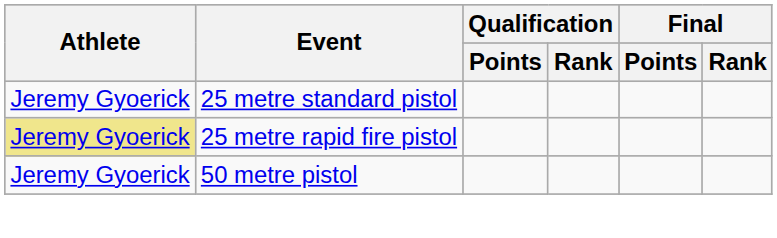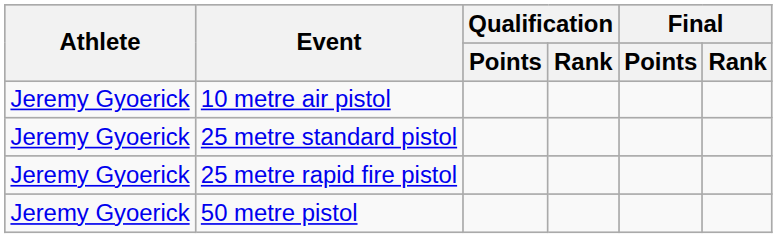+ row: Jeremy Gyoerick | 10 metre air pistol
25 metre rapid fire pistol | Athlete: khaki background -> no background
